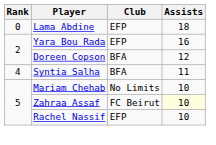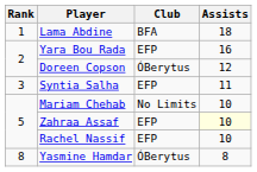Lama Abdine | Rank: 0 -> 1
Lama Abdine | Club: EFP -> BFA
Doreen Copson | Club: BFA -> ÓBerytus
Syntia Salha | Rank: 4 -> 3
Syntia Salha | Club: BFA -> EFP
Zahraa Assaf | Club: FC Beirut -> EFP
+ row: 8 | Yasmine Hamdar | ÓBerytus | 8
